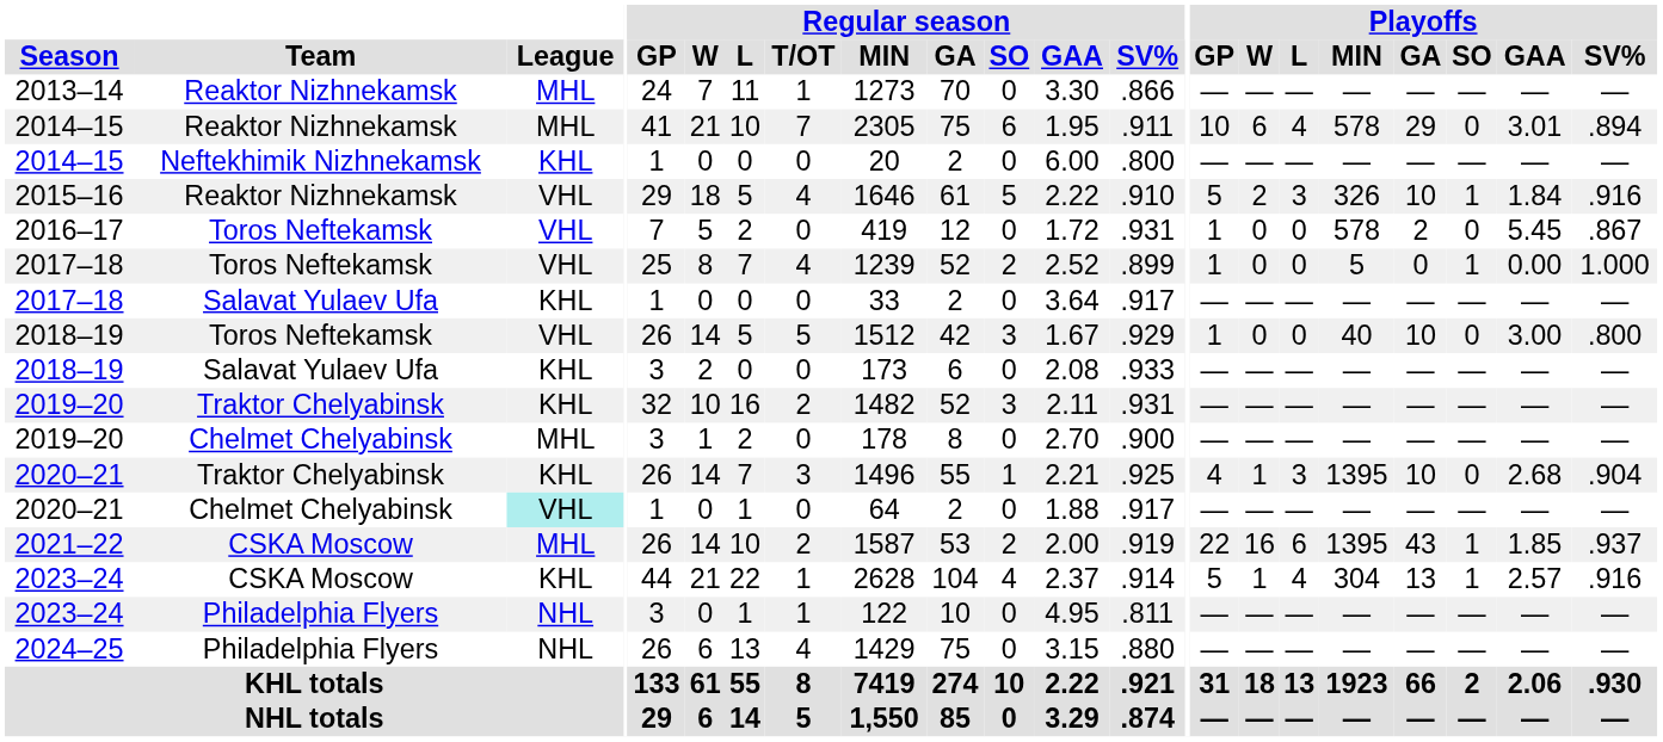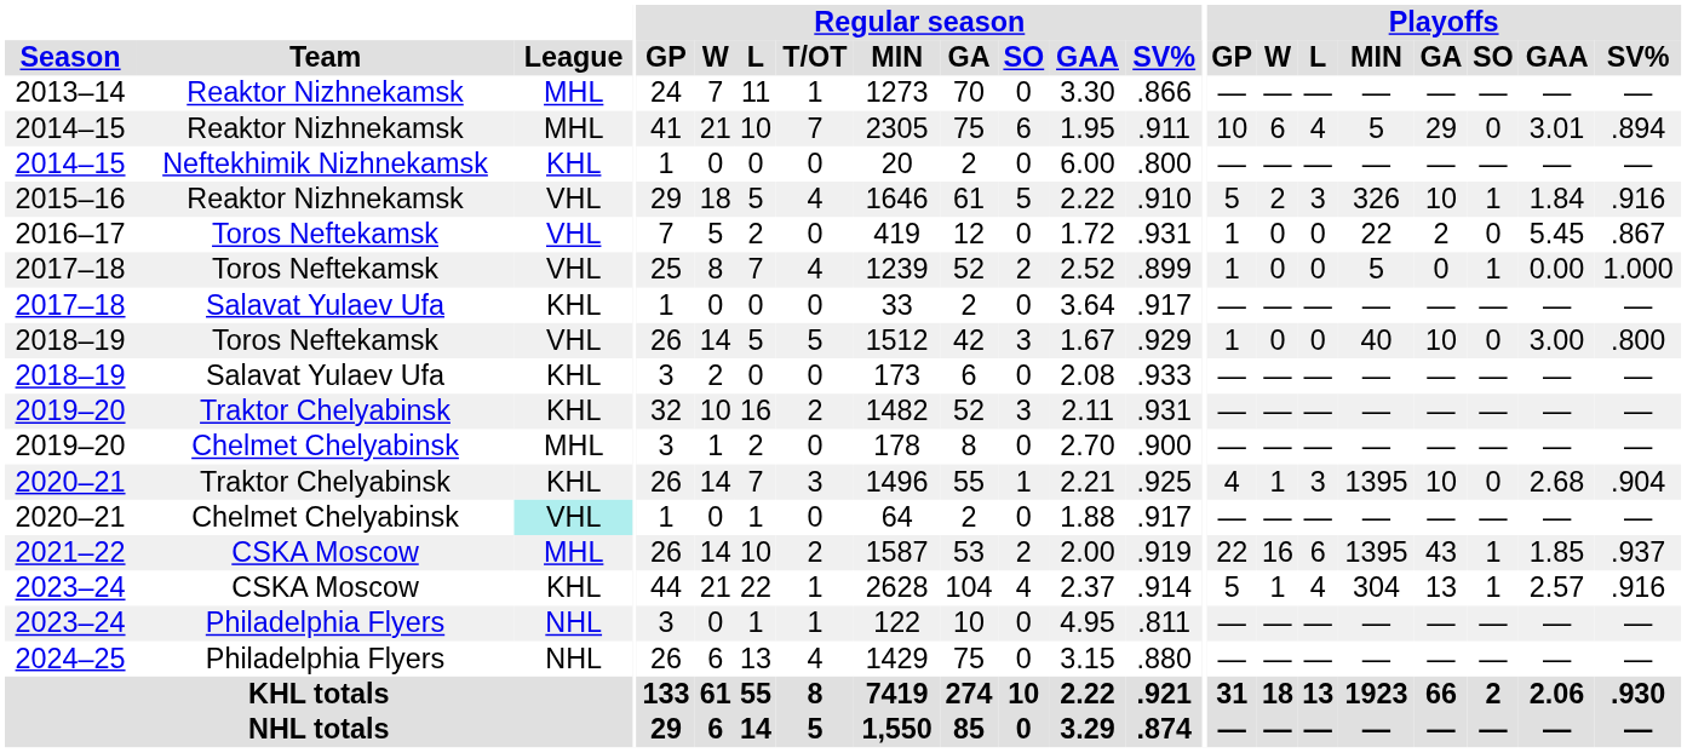2014–15 / Reaktor Nizhnekamsk | Playoffs / MIN: 578 -> 5
2016–17 | Playoffs / MIN: 578 -> 22
